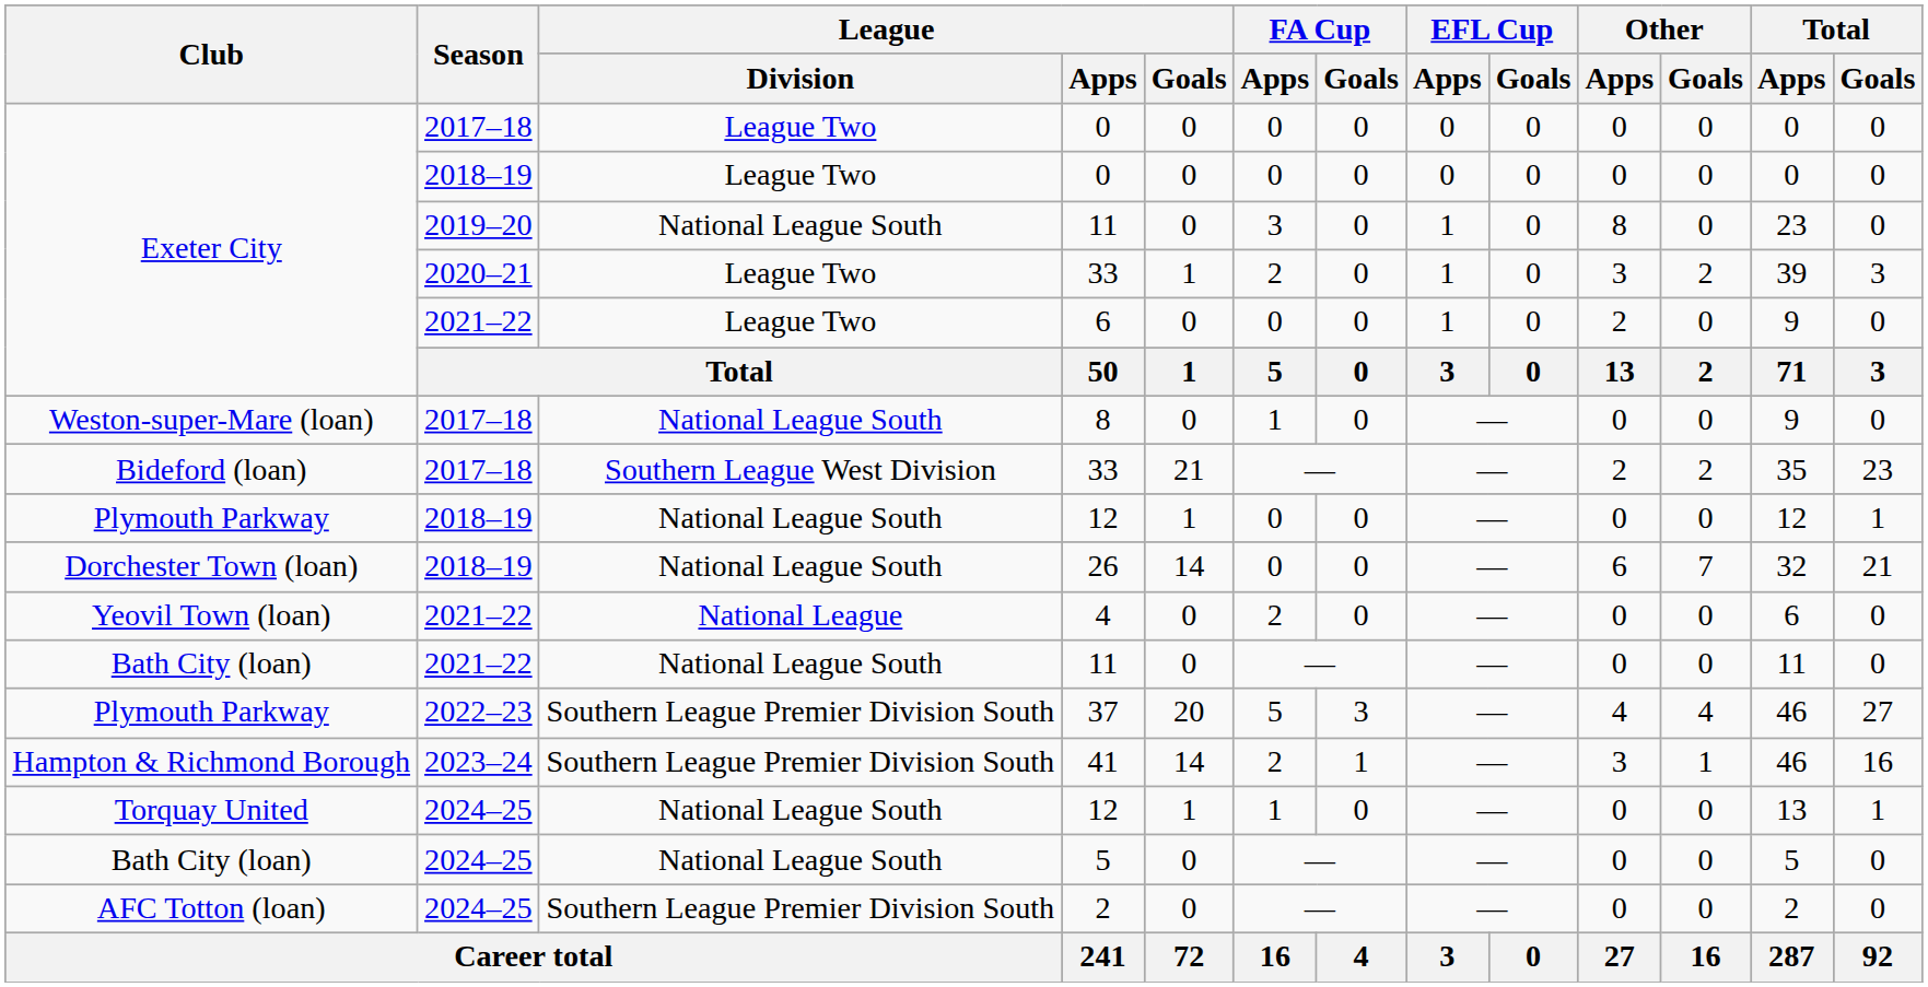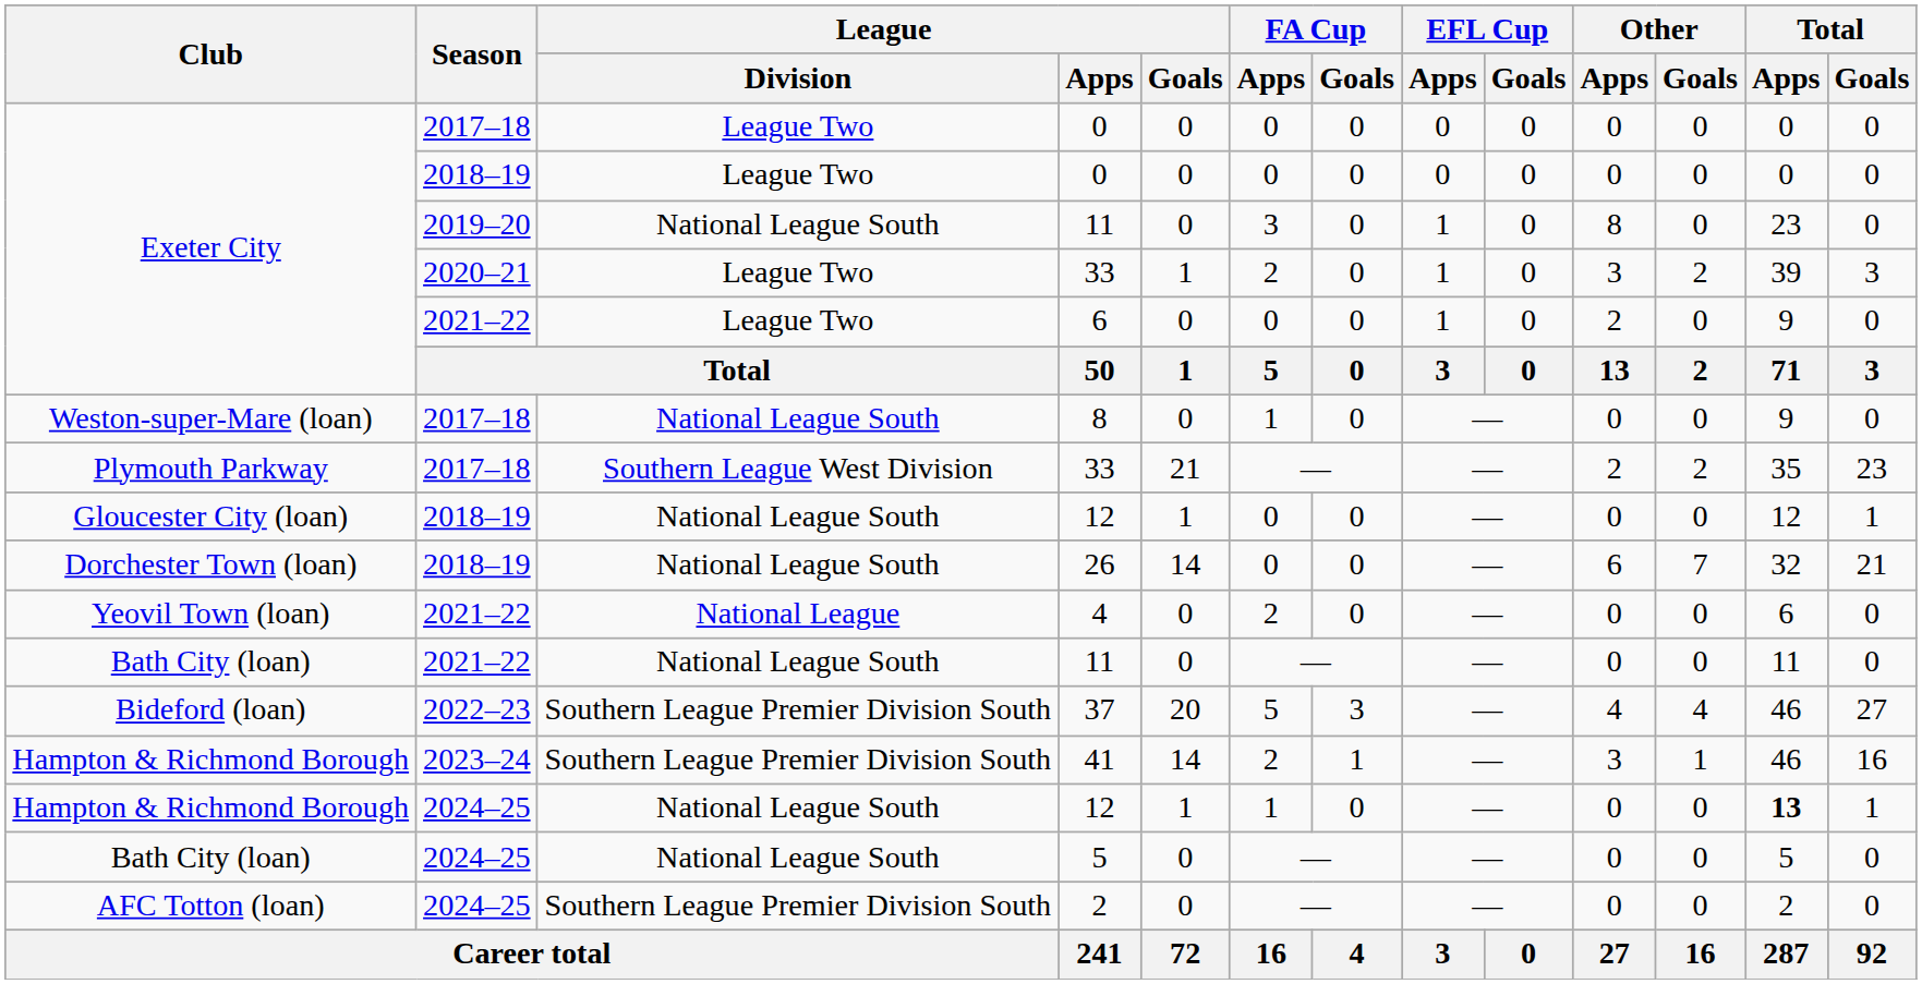2017–18 / 33 | Club: Bideford (loan) -> Plymouth Parkway
2018–19 / 12 | Club: Plymouth Parkway -> Gloucester City (loan)
37 | Club: Plymouth Parkway -> Bideford (loan)
2024–25 / 12 | Club: Torquay United -> Hampton & Richmond Borough
2024–25 / 12 | Total / Apps: normal -> bold
